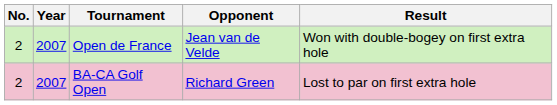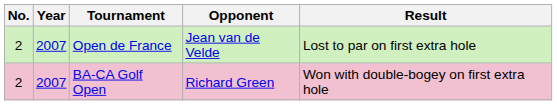Open de France | Result: Won with double-bogey on first extra hole -> Lost to par on first extra hole
BA-CA Golf Open | Result: Lost to par on first extra hole -> Won with double-bogey on first extra hole
